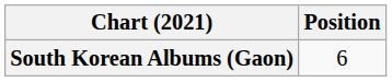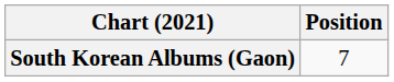South Korean Albums (Gaon) | Position: 6 -> 7
